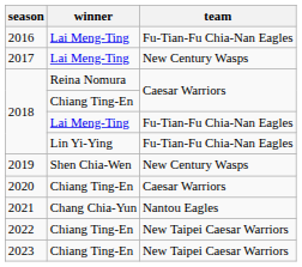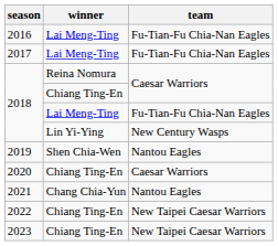2017 | team: New Century Wasps -> Fu-Tian-Fu Chia-Nan Eagles
2018 / Lin Yi-Ying | team: Fu-Tian-Fu Chia-Nan Eagles -> New Century Wasps
2019 | team: New Century Wasps -> Nantou Eagles
